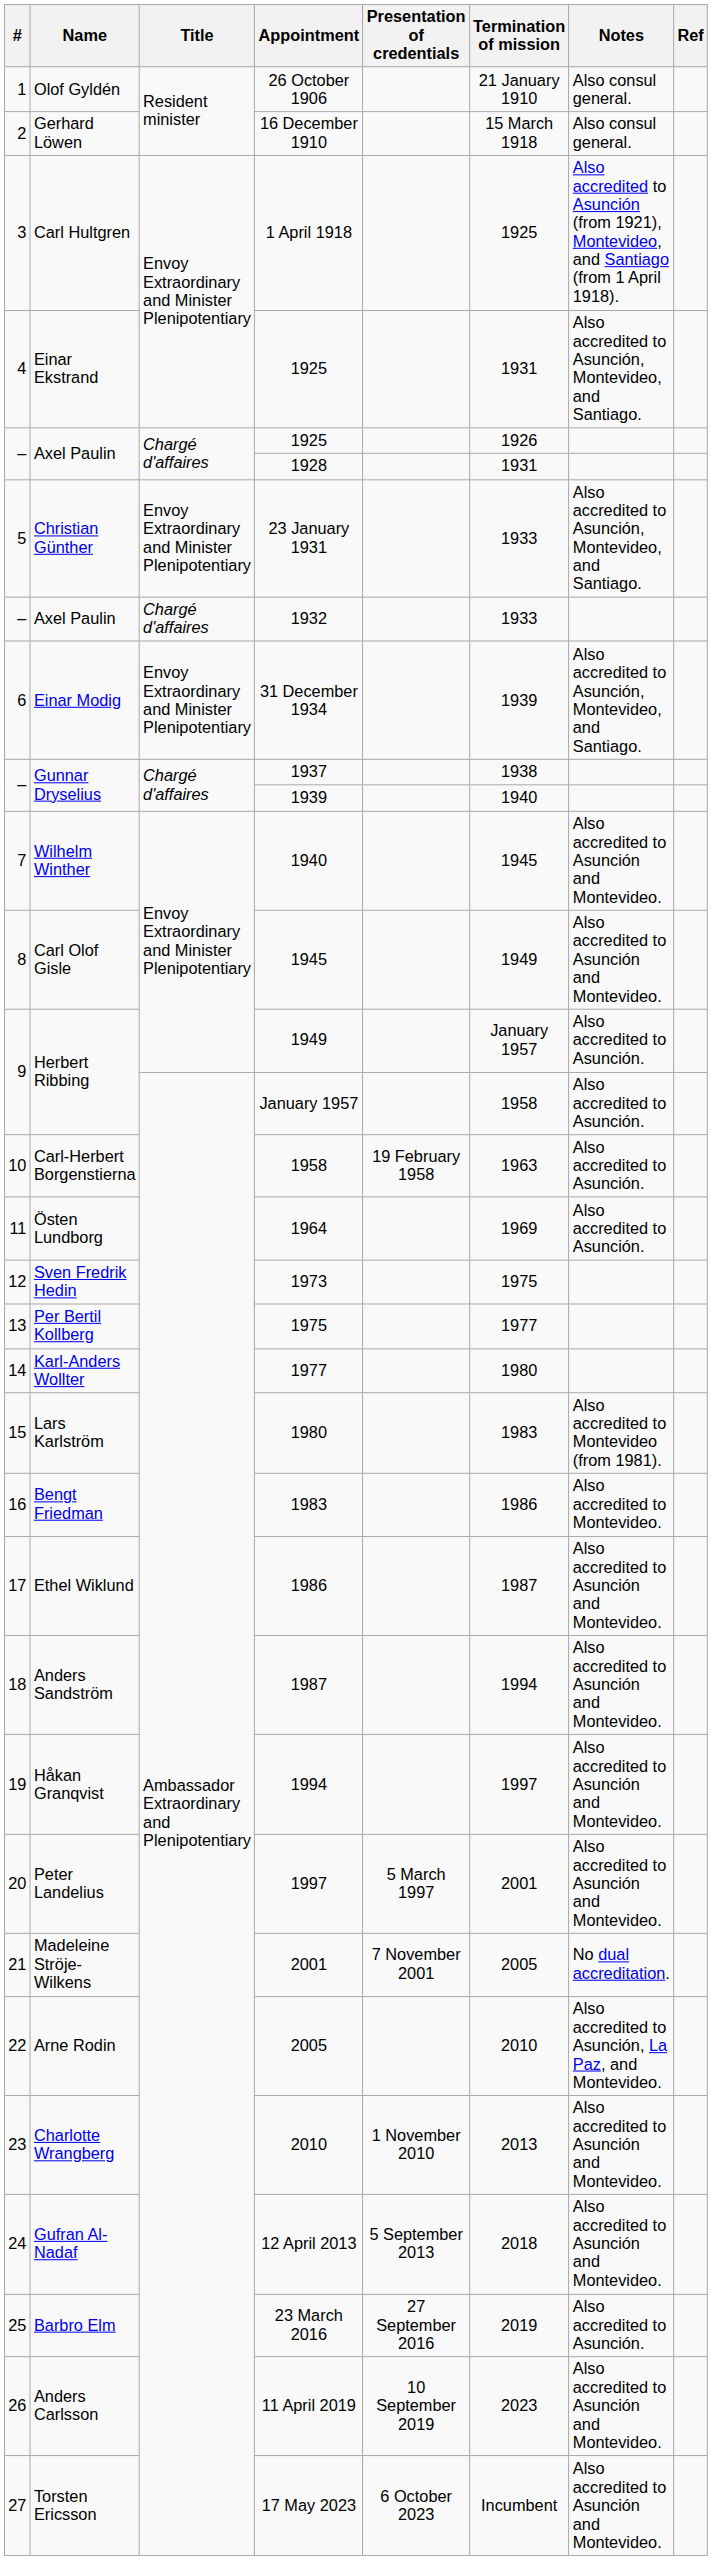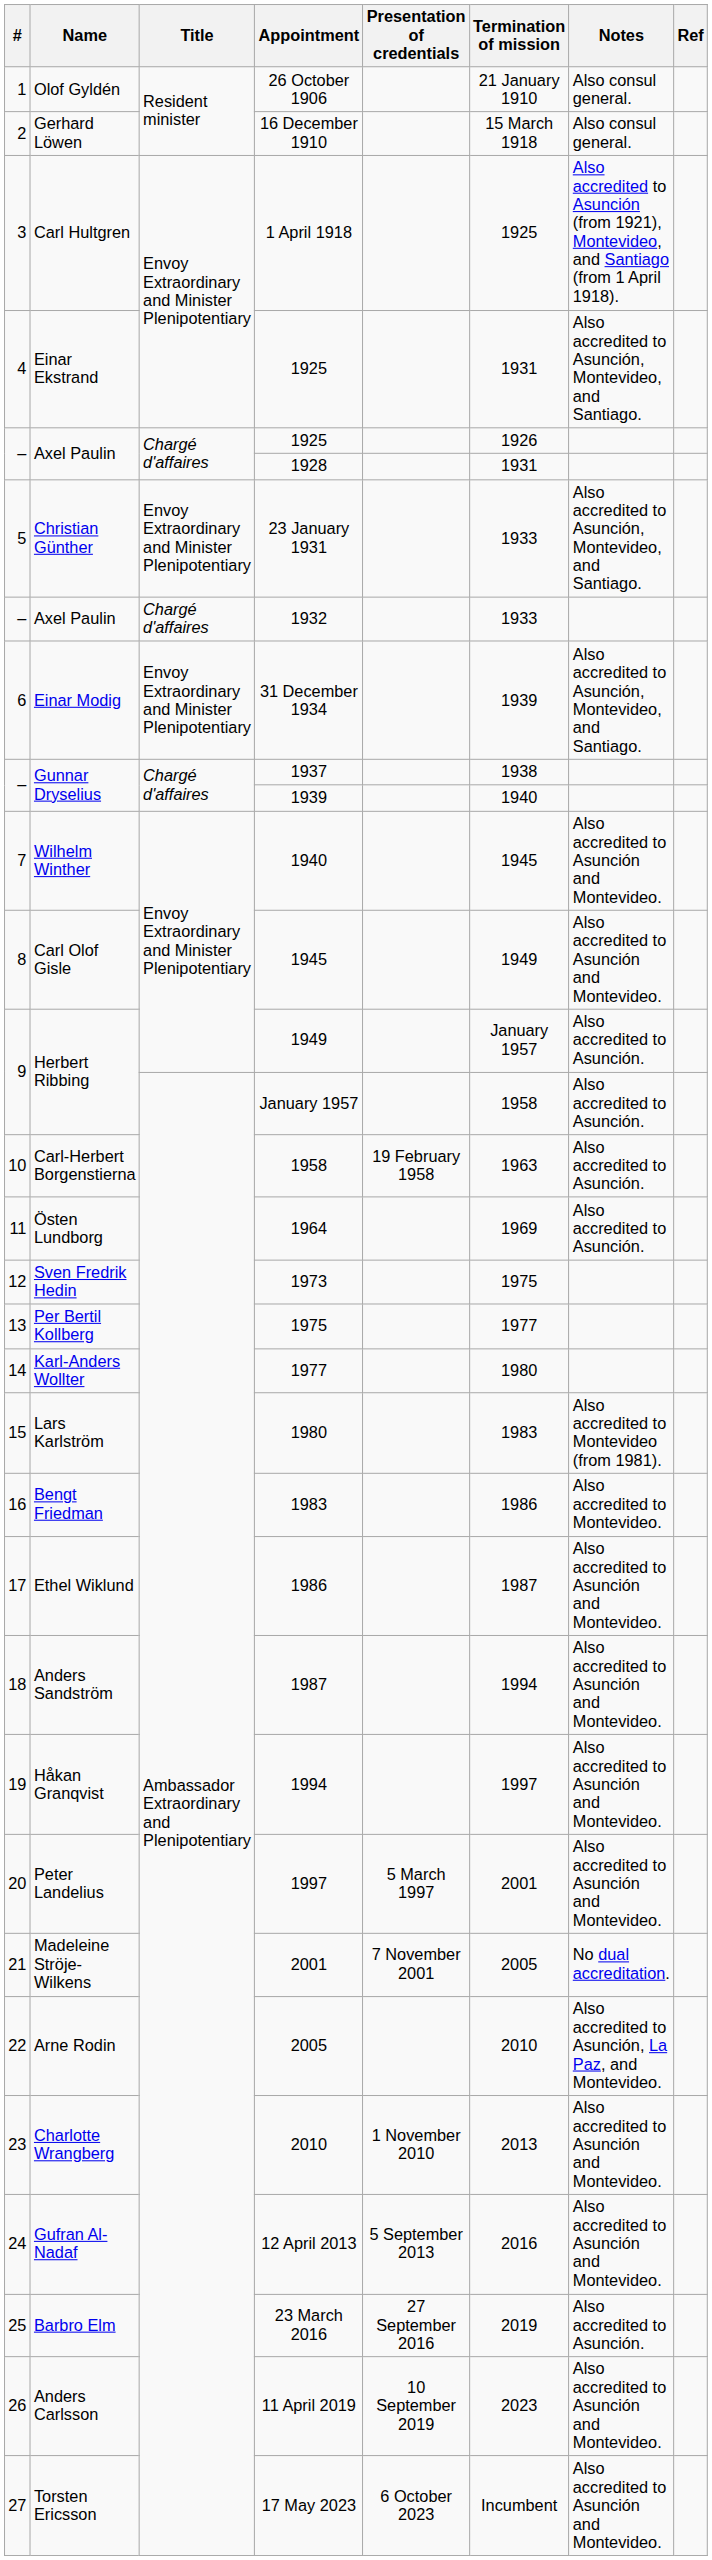12 April 2013 | Termination of mission: 2018 -> 2016
